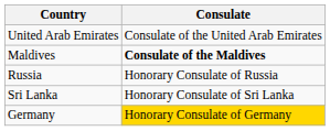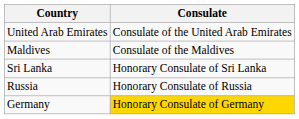Maldives | Consulate: bold -> normal
rows swapped: Sri Lanka <-> Russia
